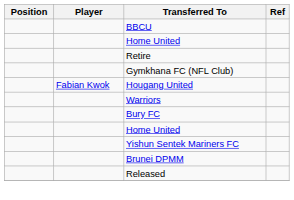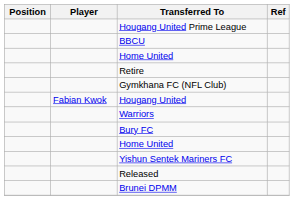+ row: Hougang United Prime League
rows swapped: Brunei DPMM <-> Released
